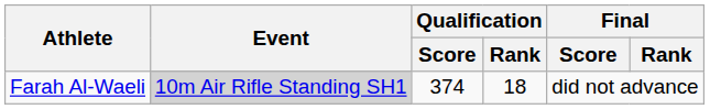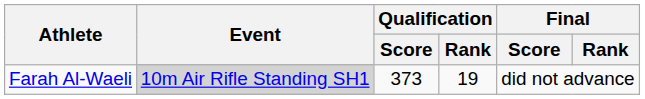Farah Al-Waeli | Qualification / Score: 374 -> 373
Farah Al-Waeli | Qualification / Rank: 18 -> 19
